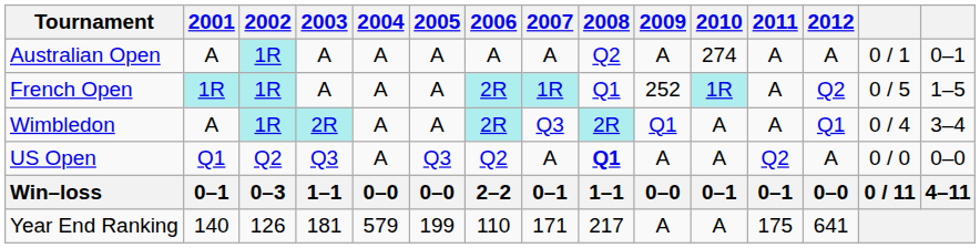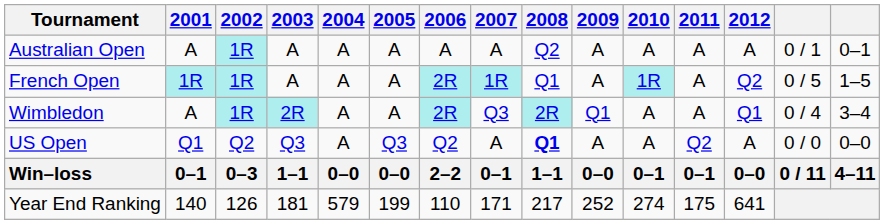Australian Open | 2010: 274 -> A
French Open | 2009: 252 -> A
Year End Ranking | 2009: A -> 252
Year End Ranking | 2010: A -> 274
